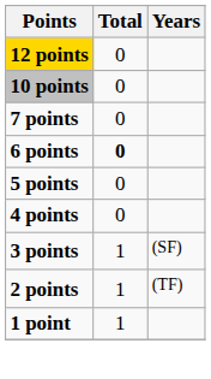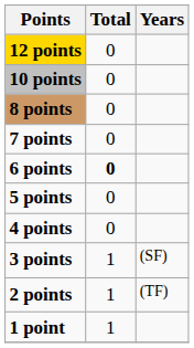+ row: 8 points | 0
